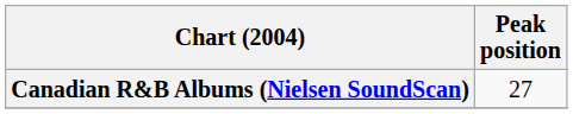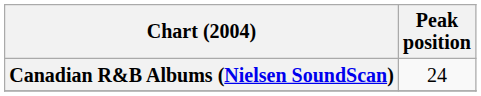Canadian R&B Albums (Nielsen SoundScan) | Peak position: 27 -> 24
